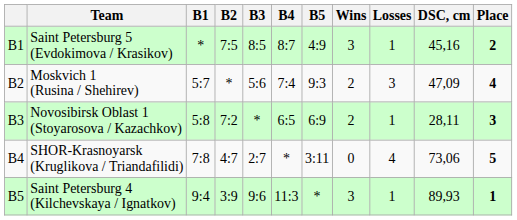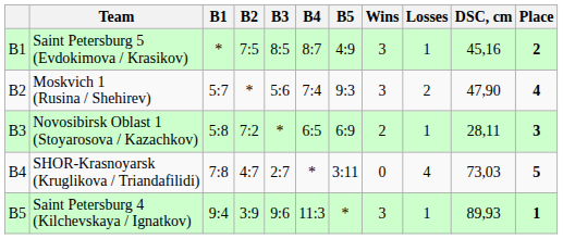Moskvich 1 (Rusina / Shehirev) | Wins: 2 -> 3
Moskvich 1 (Rusina / Shehirev) | Losses: 3 -> 2
Moskvich 1 (Rusina / Shehirev) | DSC, cm: 47,09 -> 47,90
SHOR-Krasnoyarsk (Kruglikova / Triandafilidi) | DSC, cm: 73,06 -> 73,03
